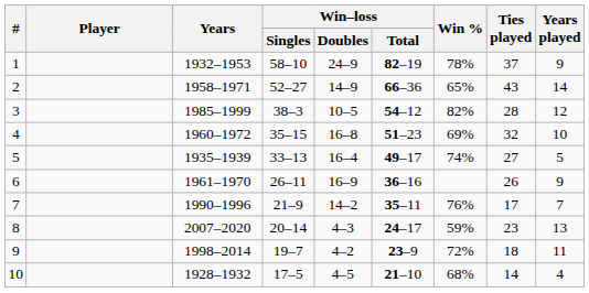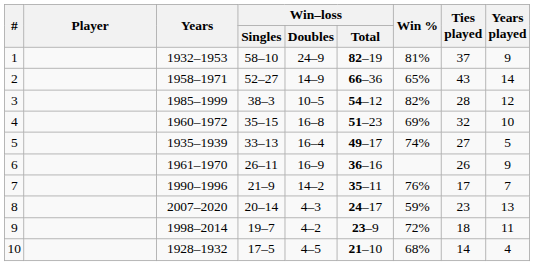1 | Win %: 78% -> 81%
